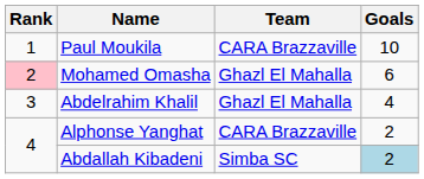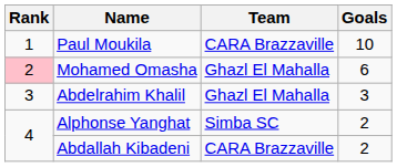Abdelrahim Khalil | Goals: 4 -> 3
Alphonse Yanghat | Team: CARA Brazzaville -> Simba SC
Abdallah Kibadeni | Team: Simba SC -> CARA Brazzaville
Abdallah Kibadeni | Goals: lightblue background -> no background
